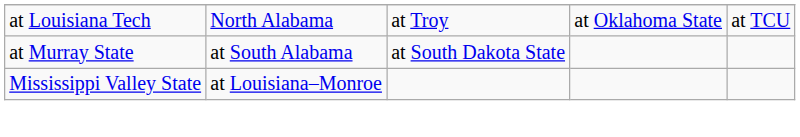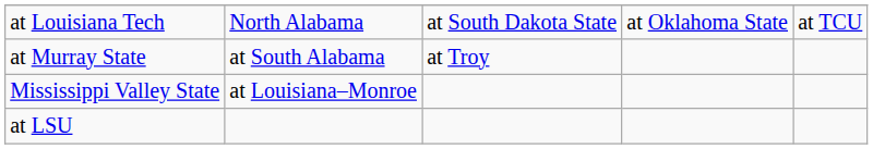at Louisiana Tech | column 3: at Troy -> at South Dakota State
at Murray State | column 3: at South Dakota State -> at Troy
+ row: at LSU
